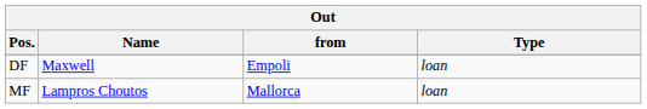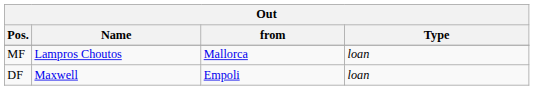rows swapped: DF <-> MF
